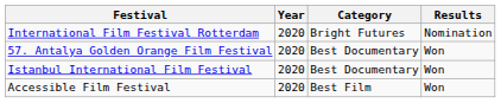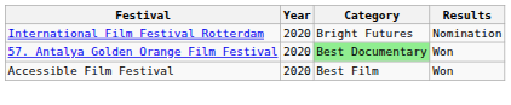57. Antalya Golden Orange Film Festival | Category: no background -> lightgreen background
- row: Istanbul International Film Festival | 2020 | Best Documentary | Won
